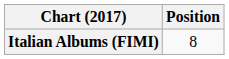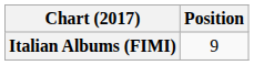Italian Albums (FIMI) | Position: 8 -> 9
